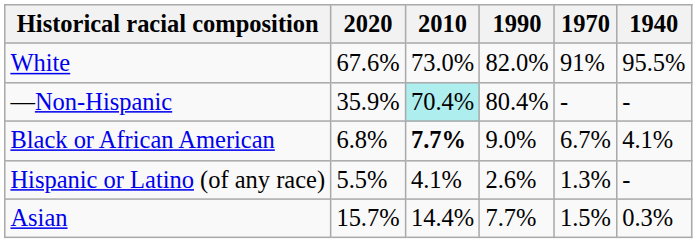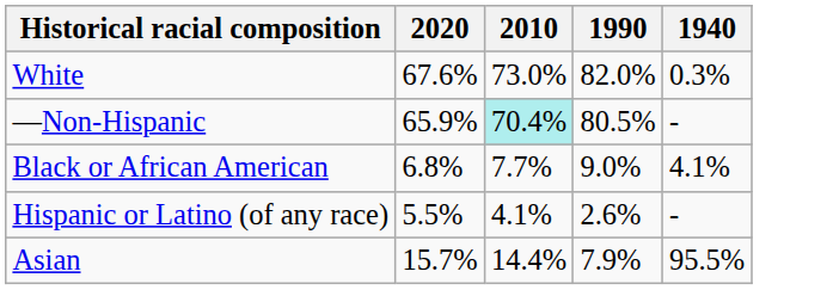- column: 1970 | 91% | - | 6.7% | 1.3% | 1.5%
White | 1940: 95.5% -> 0.3%
—Non-Hispanic | 2020: 35.9% -> 65.9%
—Non-Hispanic | 1990: 80.4% -> 80.5%
Black or African American | 2010: bold -> normal
Asian | 1990: 7.7% -> 7.9%
Asian | 1940: 0.3% -> 95.5%
